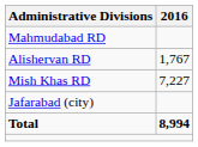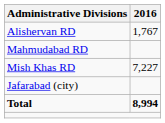rows swapped: Alishervan RD <-> Mahmudabad RD
